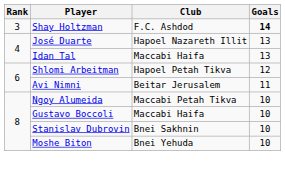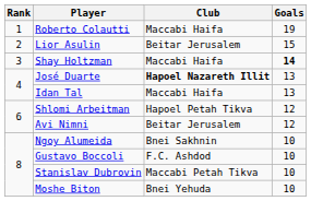+ row: 1 | Roberto Colautti | Maccabi Haifa | 19
+ row: 2 | Lior Asulin | Beitar Jerusalem | 15
Shay Holtzman | Club: F.C. Ashdod -> Maccabi Haifa
José Duarte | Club: normal -> bold
Avi Nimni | Goals: 11 -> 12
Ngoy Alumeida | Club: Maccabi Petah Tikva -> Bnei Sakhnin
Gustavo Boccoli | Club: Maccabi Haifa -> F.C. Ashdod
Stanislav Dubrovin | Club: Bnei Sakhnin -> Maccabi Petah Tikva
